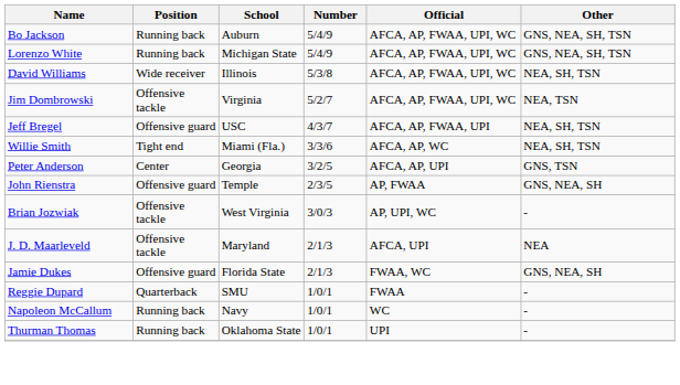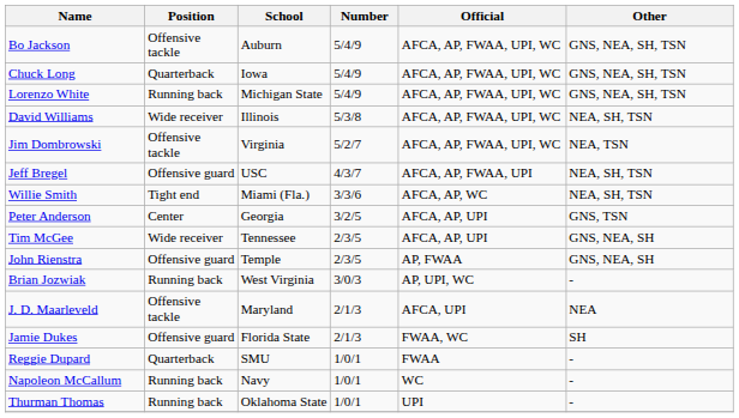Bo Jackson | Position: Running back -> Offensive tackle
+ row: Chuck Long | Quarterback | Iowa | 5/4/9 | AFCA, AP, FWAA, UPI, WC | GNS, NEA, SH, TSN
+ row: Tim McGee | Wide receiver | Tennessee | 2/3/5 | AFCA, AP, UPI | GNS, NEA, SH
Brian Jozwiak | Position: Offensive tackle -> Running back
Jamie Dukes | Other: GNS, NEA, SH -> SH
